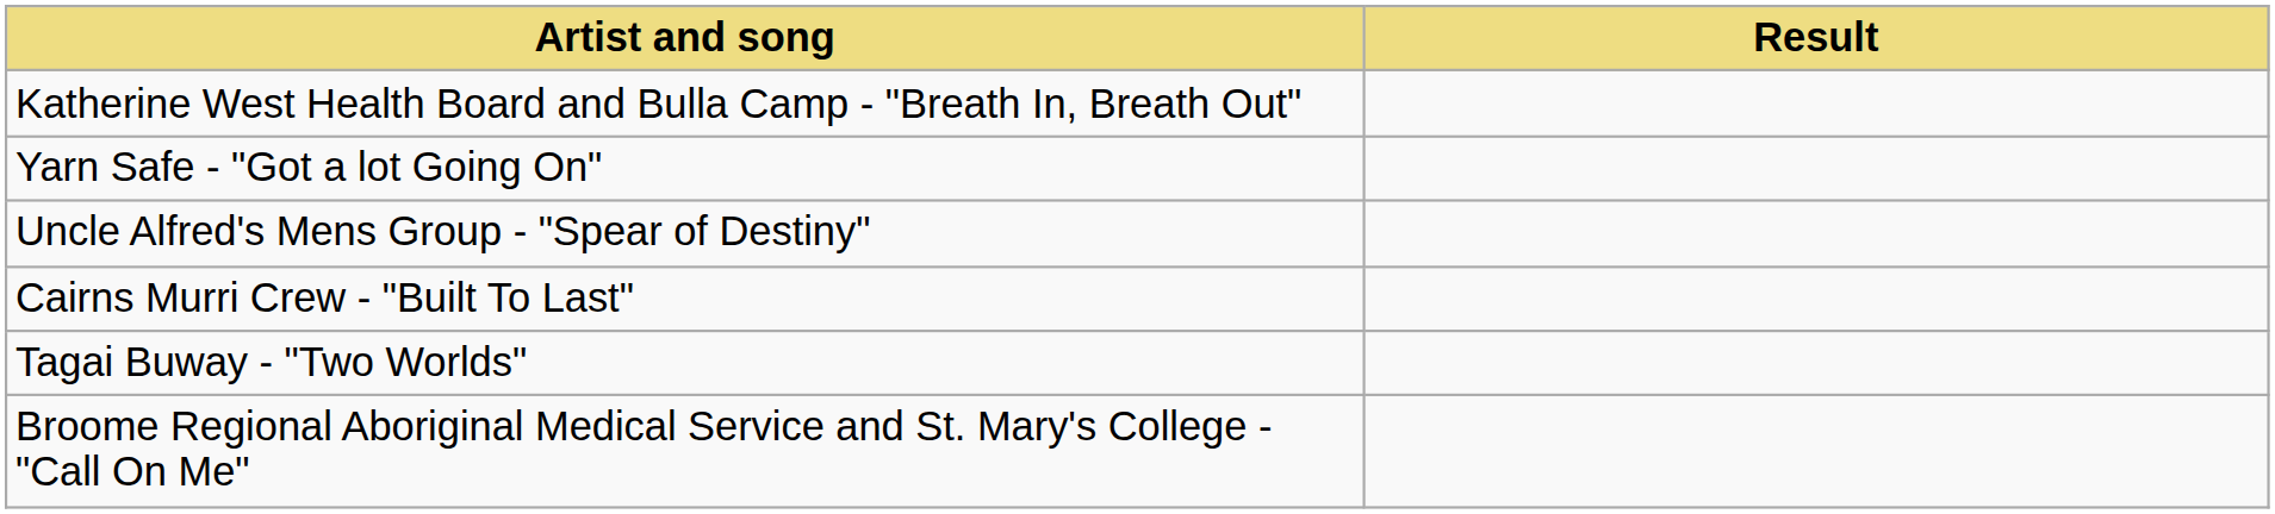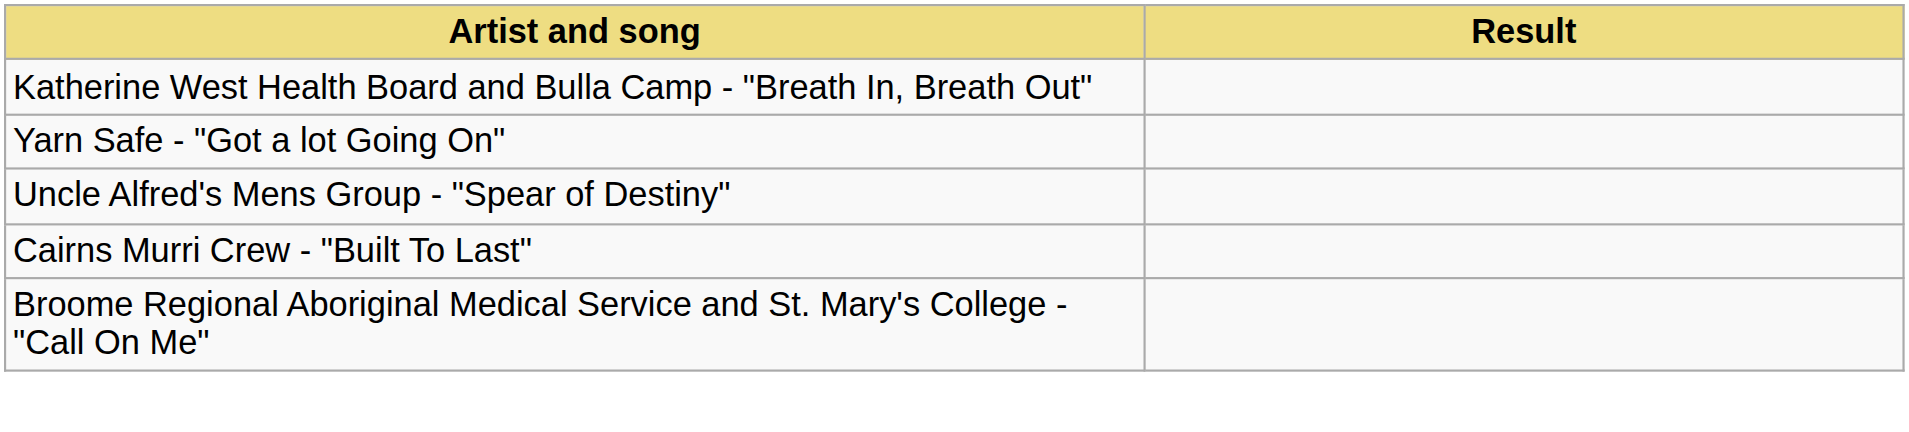- row: Tagai Buway - "Two Worlds"
